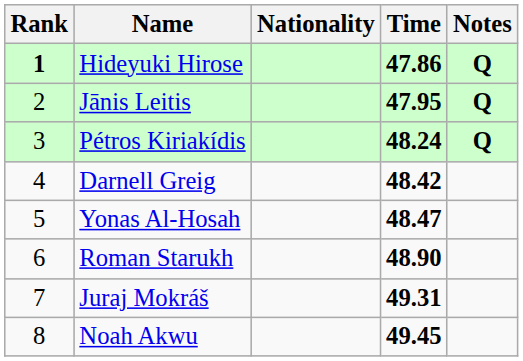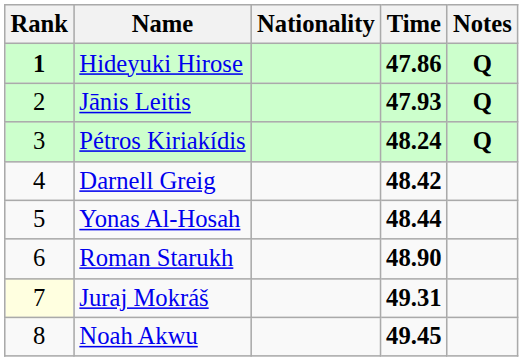Jānis Leitis | Time: 47.95 -> 47.93
Yonas Al-Hosah | Time: 48.47 -> 48.44
Juraj Mokráš | Rank: no background -> lightyellow background
